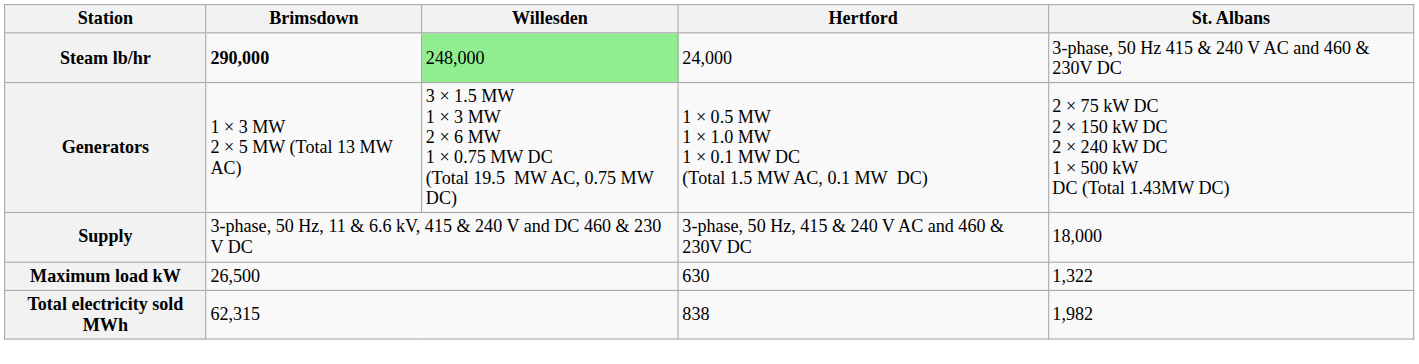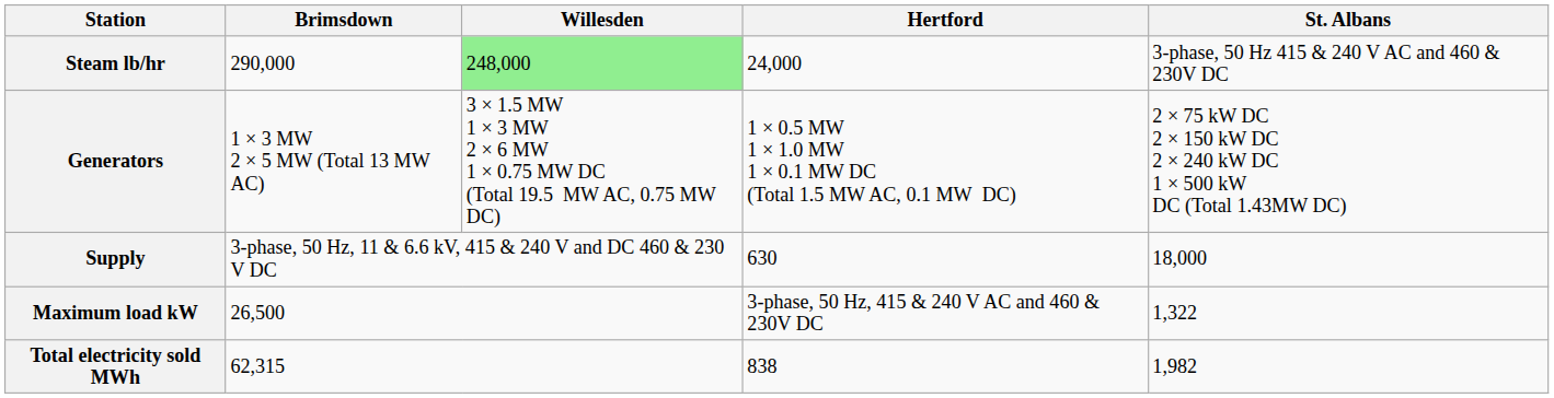Steam lb/hr | Brimsdown: bold -> normal
Supply | Hertford: 3-phase, 50 Hz, 415 & 240 V AC and 460 & 230V DC -> 630
Maximum load kW | Hertford: 630 -> 3-phase, 50 Hz, 415 & 240 V AC and 460 & 230V DC
